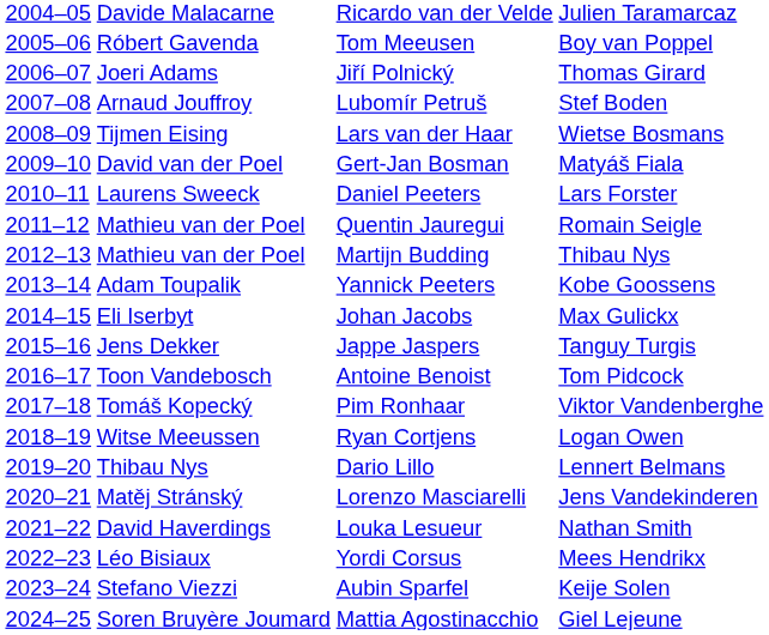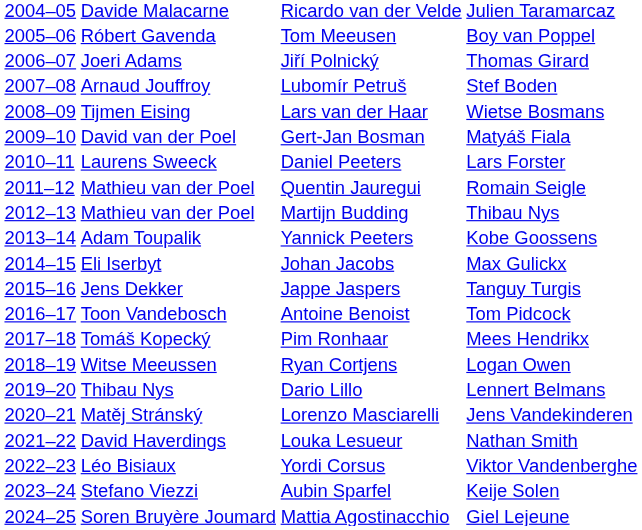Pim Ronhaar | column 4: Viktor Vandenberghe -> Mees Hendrikx
Yordi Corsus | column 4: Mees Hendrikx -> Viktor Vandenberghe
